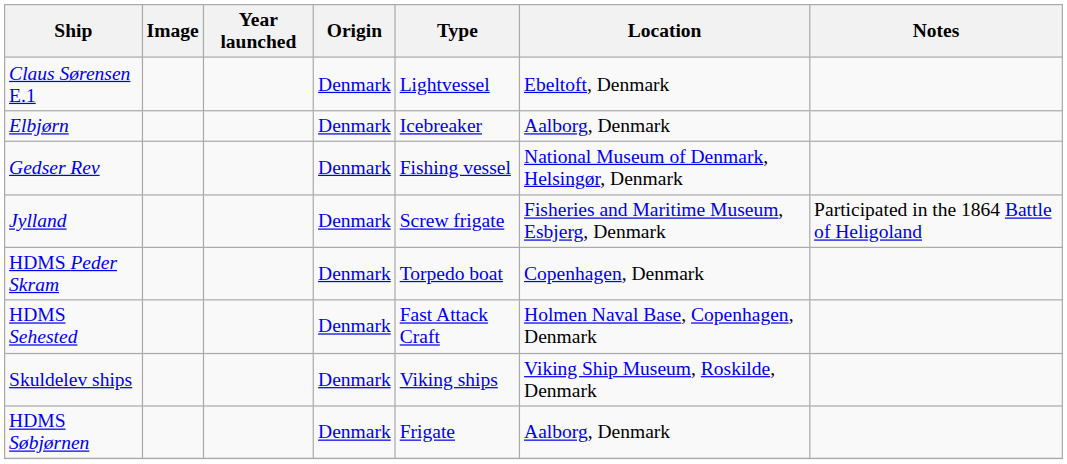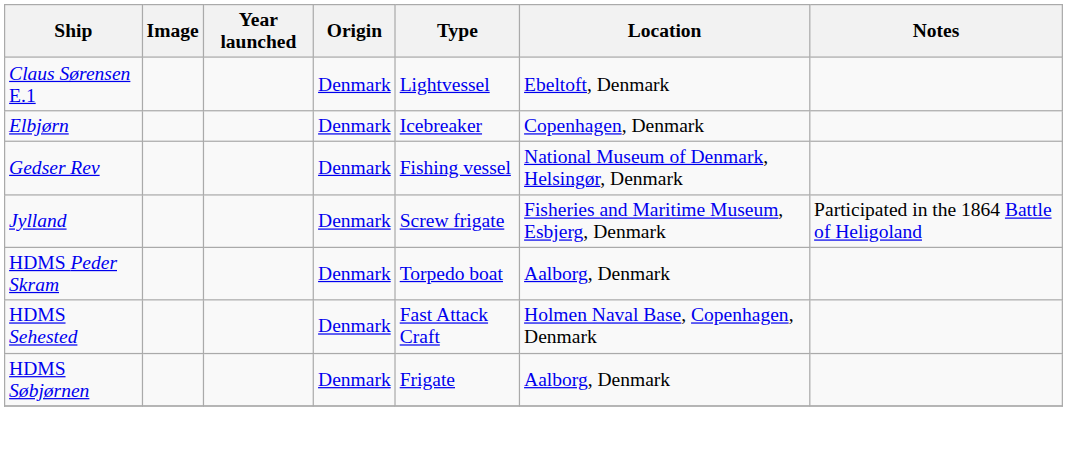Elbjørn | Location: Aalborg, Denmark -> Copenhagen, Denmark
HDMS Peder Skram | Location: Copenhagen, Denmark -> Aalborg, Denmark
- row: Skuldelev ships | Denmark | Viking ships | Viking Ship Museum, Roskilde, Denmark
